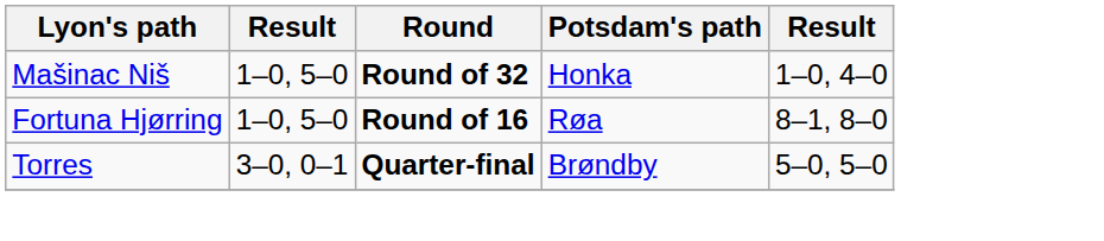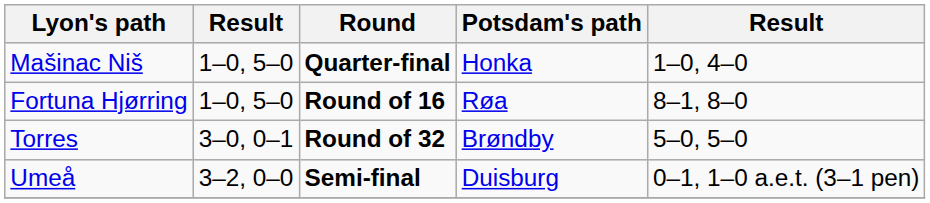Mašinac Niš | Round: Round of 32 -> Quarter-final
Torres | Round: Quarter-final -> Round of 32
+ row: Umeå | 3–2, 0–0 | Semi-final | Duisburg | 0–1, 1–0 a.e.t. (3–1 pen)
